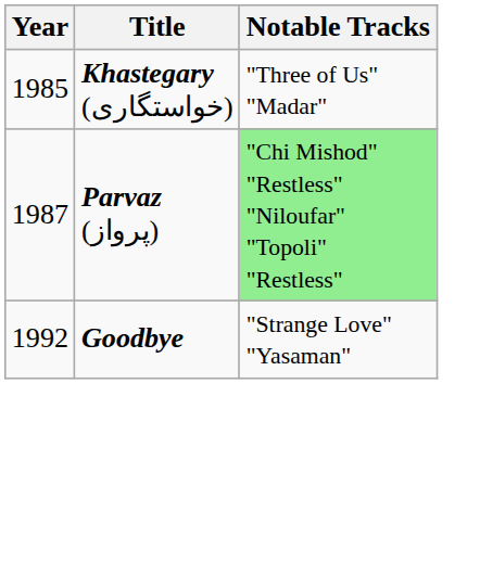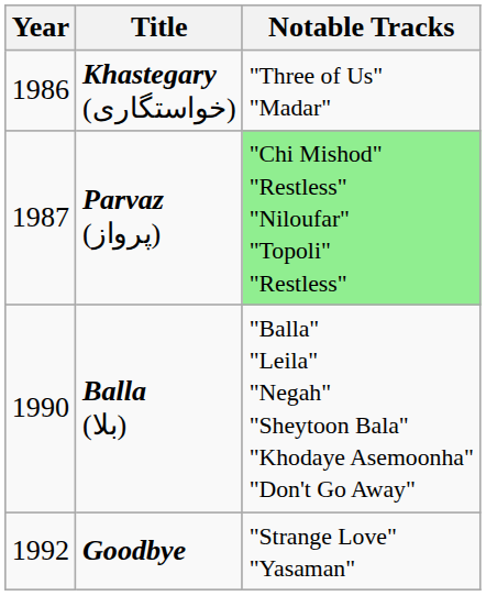Khastegary (خواستگاری) | Year: 1985 -> 1986
+ row: 1990 | Balla (بلا) | "Balla" "Leila" "Negah" "Sheytoon Bala" "Khodaye Asemoonha" "Don't Go Away"
